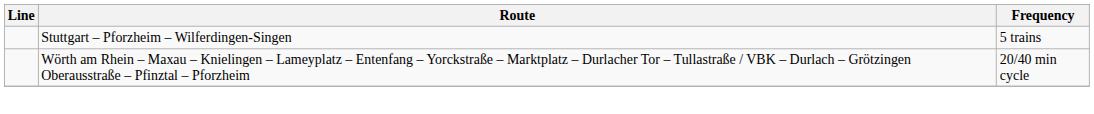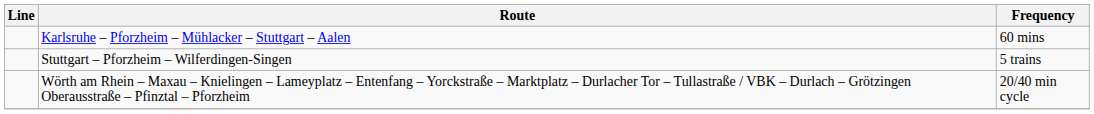+ row: Karlsruhe – Pforzheim – Mühlacker – Stuttgart – Aalen | 60 mins
